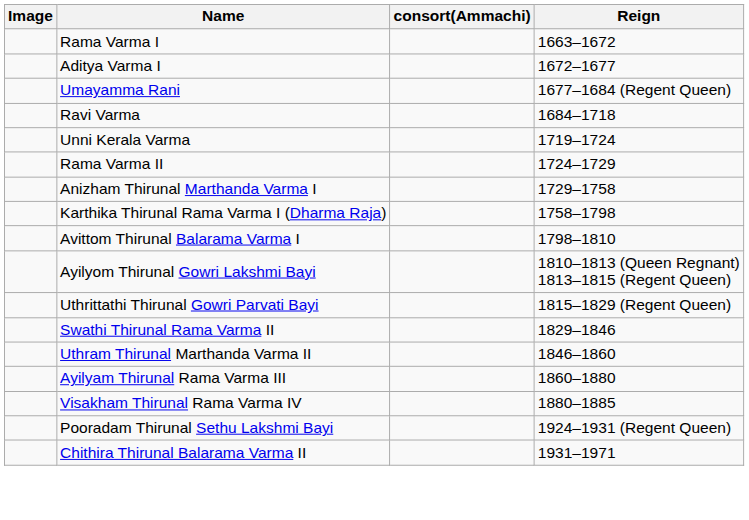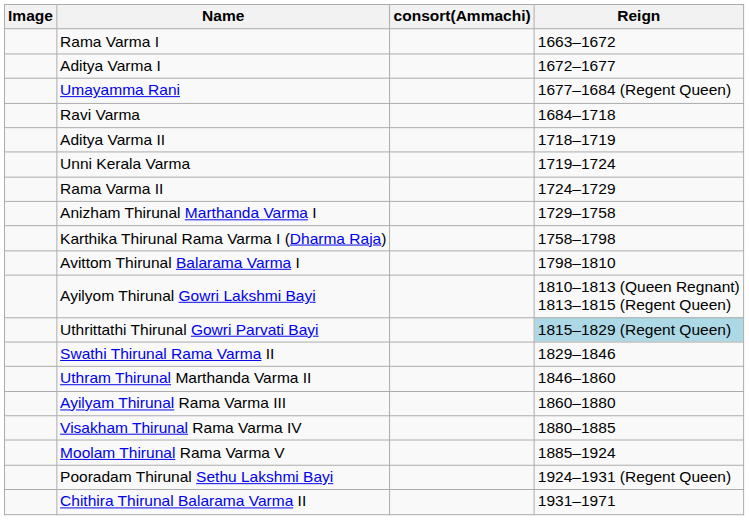+ row: Aditya Varma II | 1718–1719
Uthrittathi Thirunal Gowri Parvati Bayi | Reign: no background -> lightblue background
+ row: Moolam Thirunal Rama Varma V | 1885–1924
